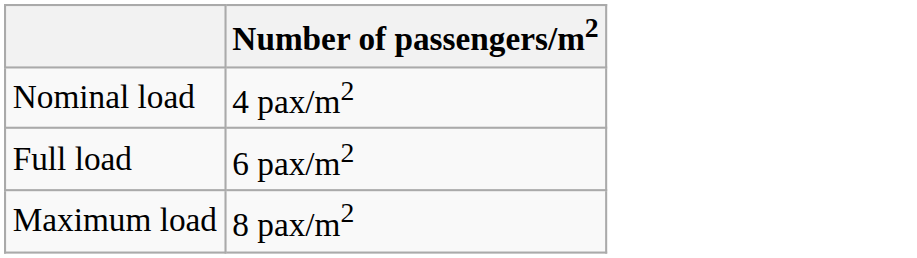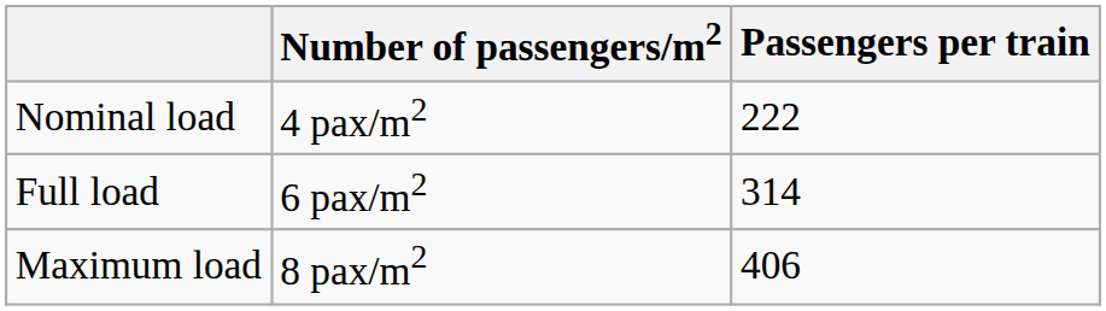+ column: Passengers per train | 222 | 314 | 406
